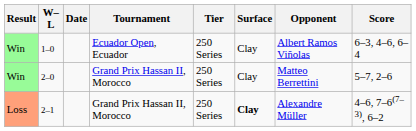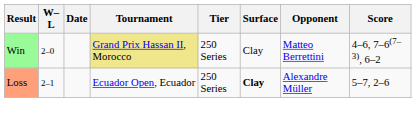- row: Win | 1–0 | Ecuador Open, Ecuador | 250 Series | Clay | Albert Ramos Viñolas | 6–3, 4–6, 6–4
2–0 | Tournament: no background -> khaki background
2–0 | Score: 5–7, 2–6 -> 4–6, 7–6(7–3), 6–2
2–1 | Tournament: Grand Prix Hassan II, Morocco -> Ecuador Open, Ecuador
2–1 | Score: 4–6, 7–6(7–3), 6–2 -> 5–7, 2–6
